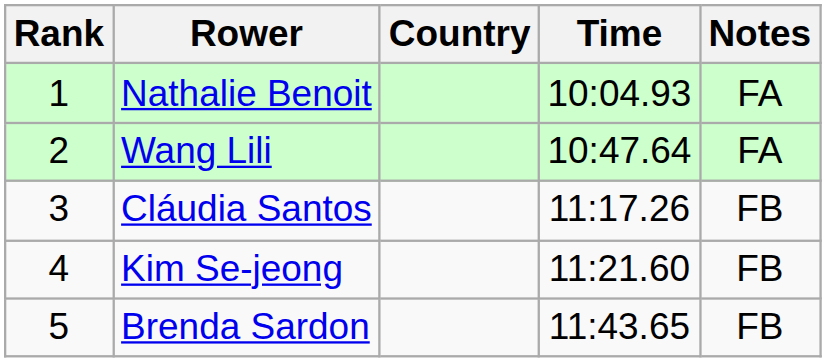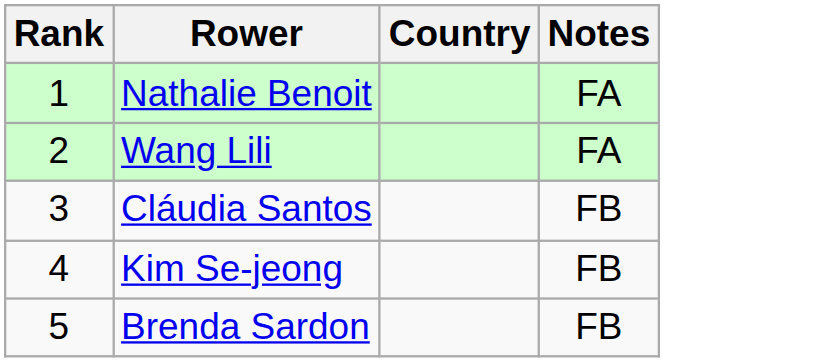- column: Time | 10:04.93 | 10:47.64 | 11:17.26 | 11:21.60 | 11:43.65
